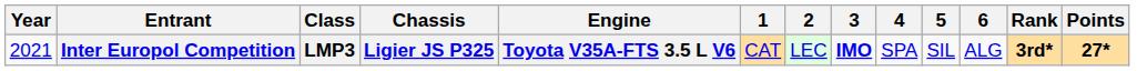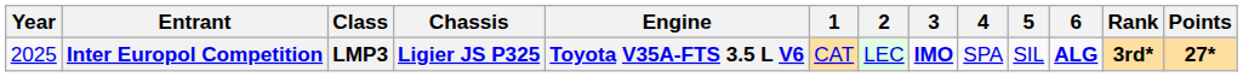Inter Europol Competition | Year: 2021 -> 2025
Inter Europol Competition | 6: normal -> bold
